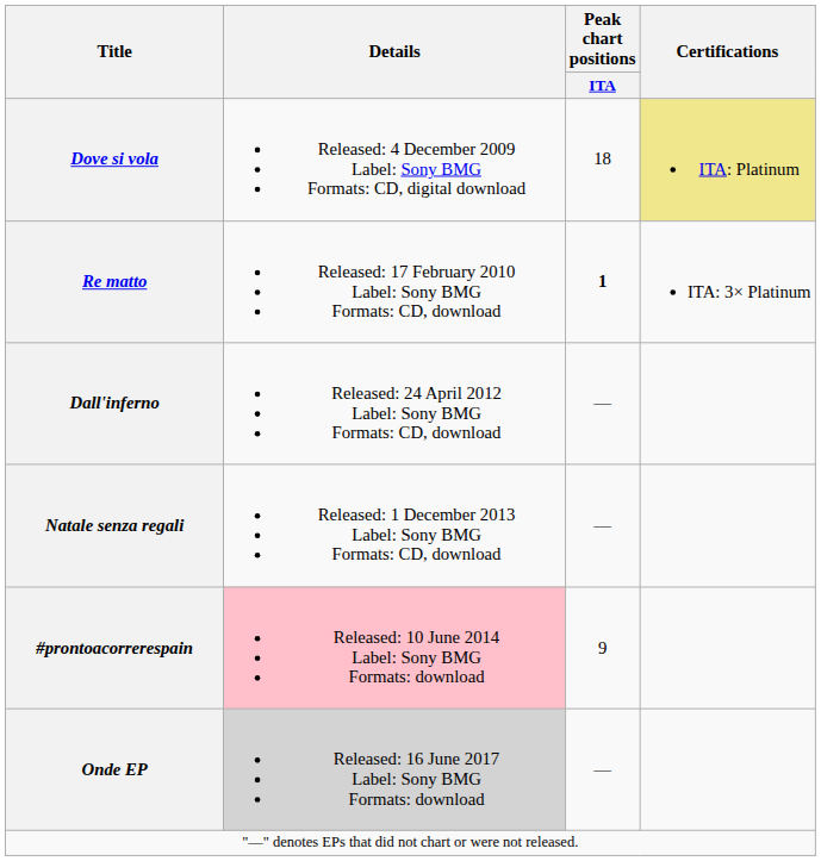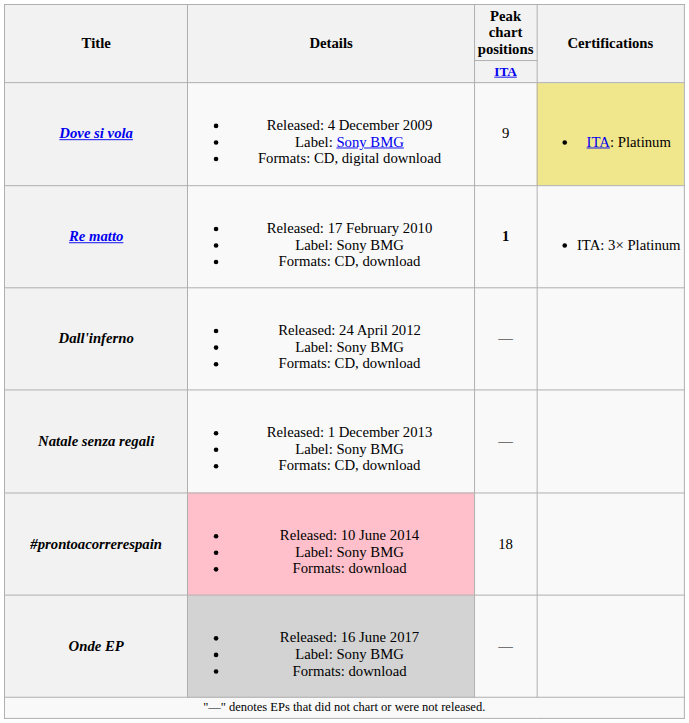Dove si vola | Peak chart positions / ITA: 18 -> 9
#prontoacorrerespain | Peak chart positions / ITA: 9 -> 18
